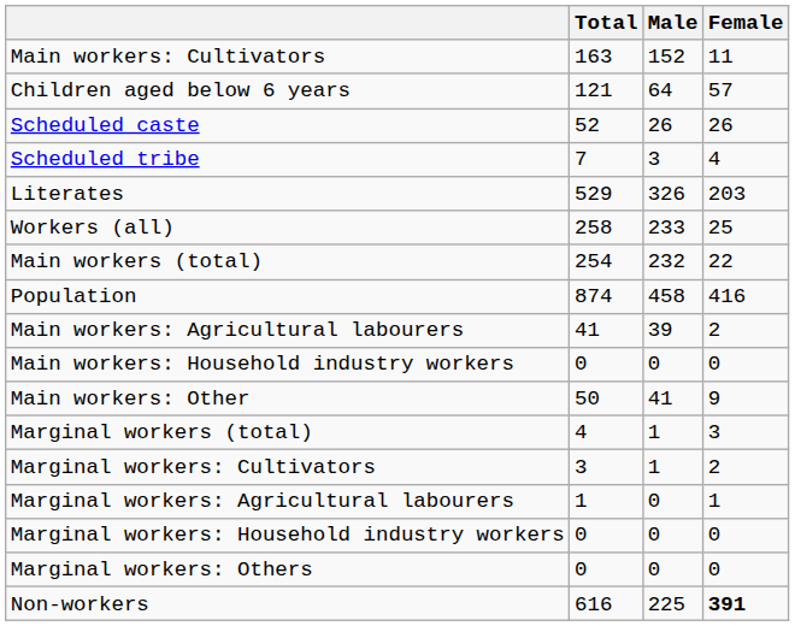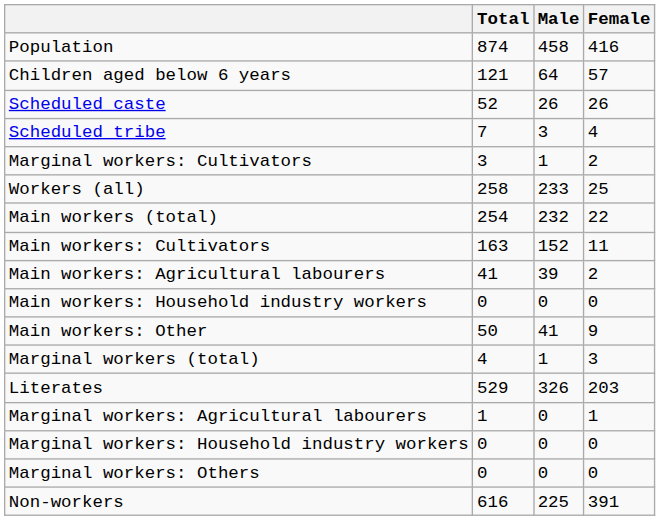rows swapped: Population <-> Main workers: Cultivators
rows swapped: Literates <-> Marginal workers: Cultivators
Non-workers | Female: bold -> normal
